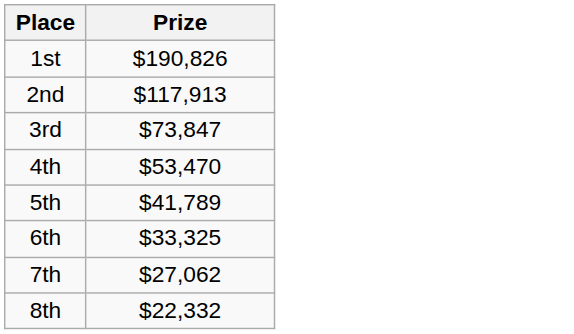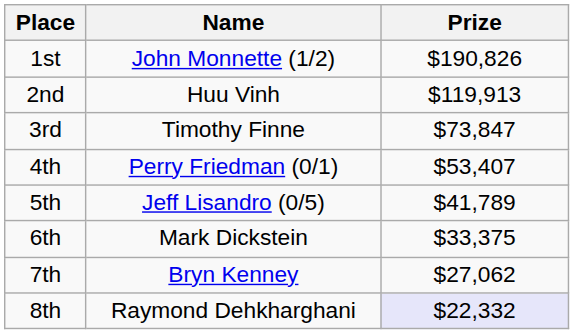+ column: Name | John Monnette (1/2) | Huu Vinh | Timothy Finne | Perry Friedman (0/1) | Jeff Lisandro (0/5) | Mark Dickstein | Bryn Kenney | Raymond Dehkharghani
2nd | Prize: $117,913 -> $119,913
4th | Prize: $53,470 -> $53,407
6th | Prize: $33,325 -> $33,375
8th | Prize: no background -> lavender background
